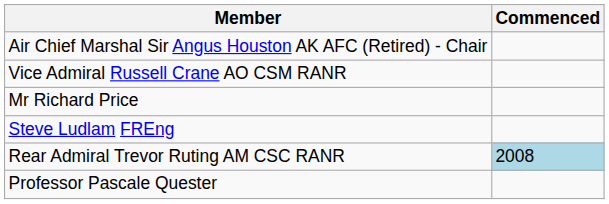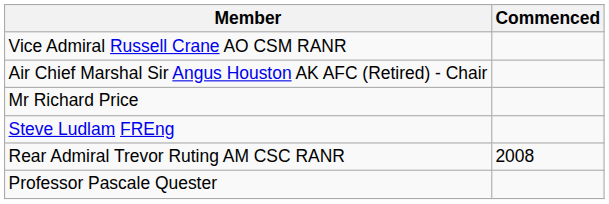rows swapped: Air Chief Marshal Sir Angus Houston AK AFC (Retired) - Chair <-> Vice Admiral Russell Crane AO CSM RANR
Rear Admiral Trevor Ruting AM CSC RANR | Commenced: lightblue background -> no background
